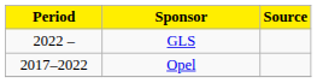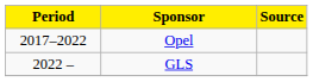rows swapped: Opel <-> GLS
